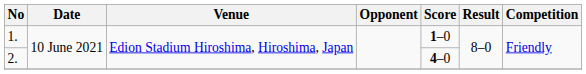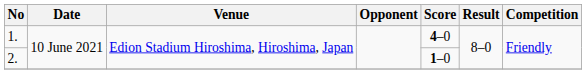1. | Score: 1–0 -> 4–0
2. | Score: 4–0 -> 1–0
